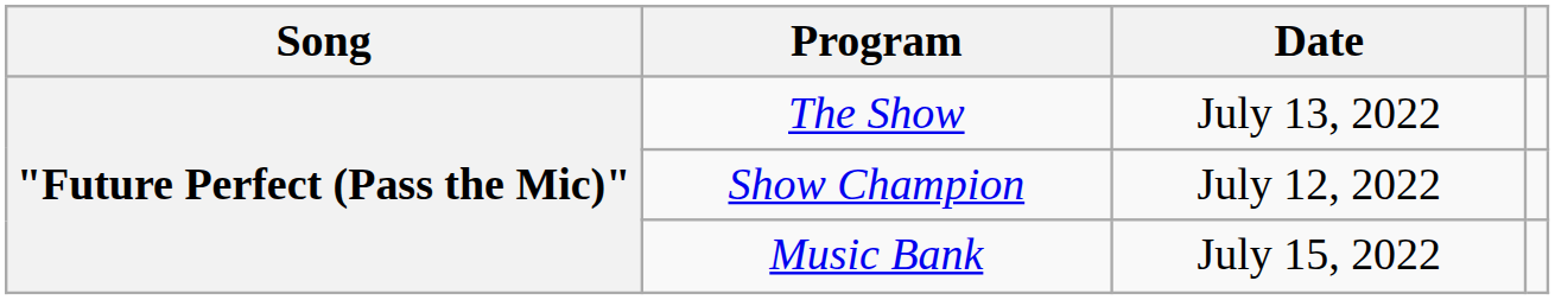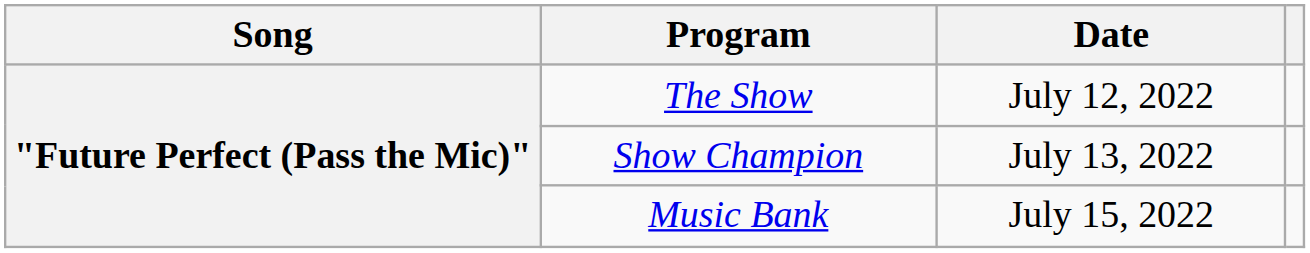The Show | Date: July 13, 2022 -> July 12, 2022
Show Champion | Date: July 12, 2022 -> July 13, 2022
